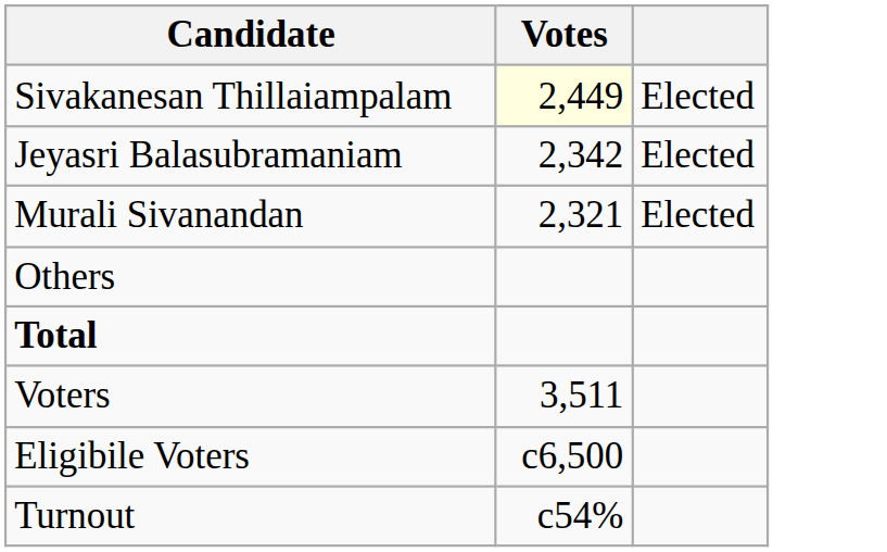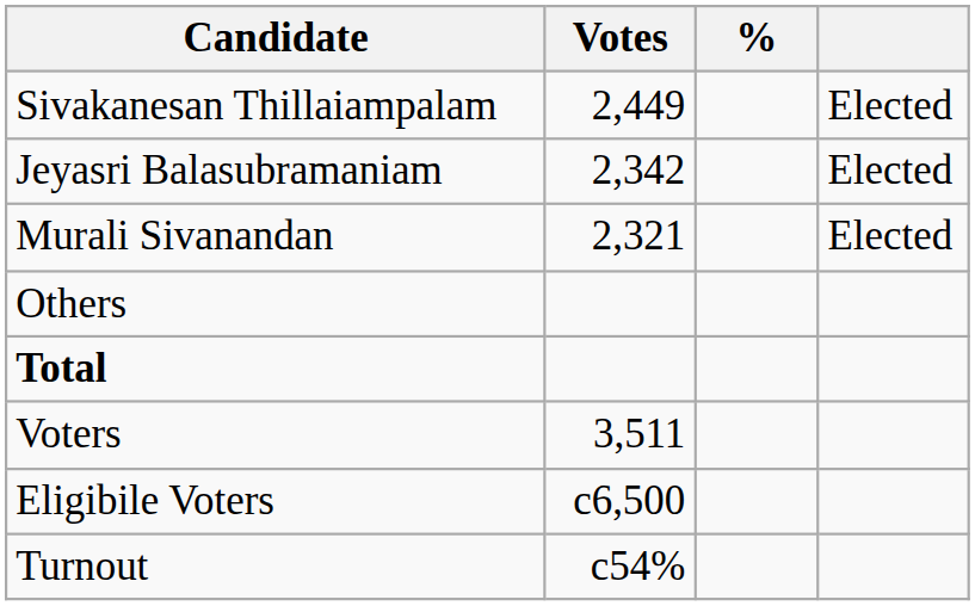+ column: %
Sivakanesan Thillaiampalam | Votes: lightyellow background -> no background
